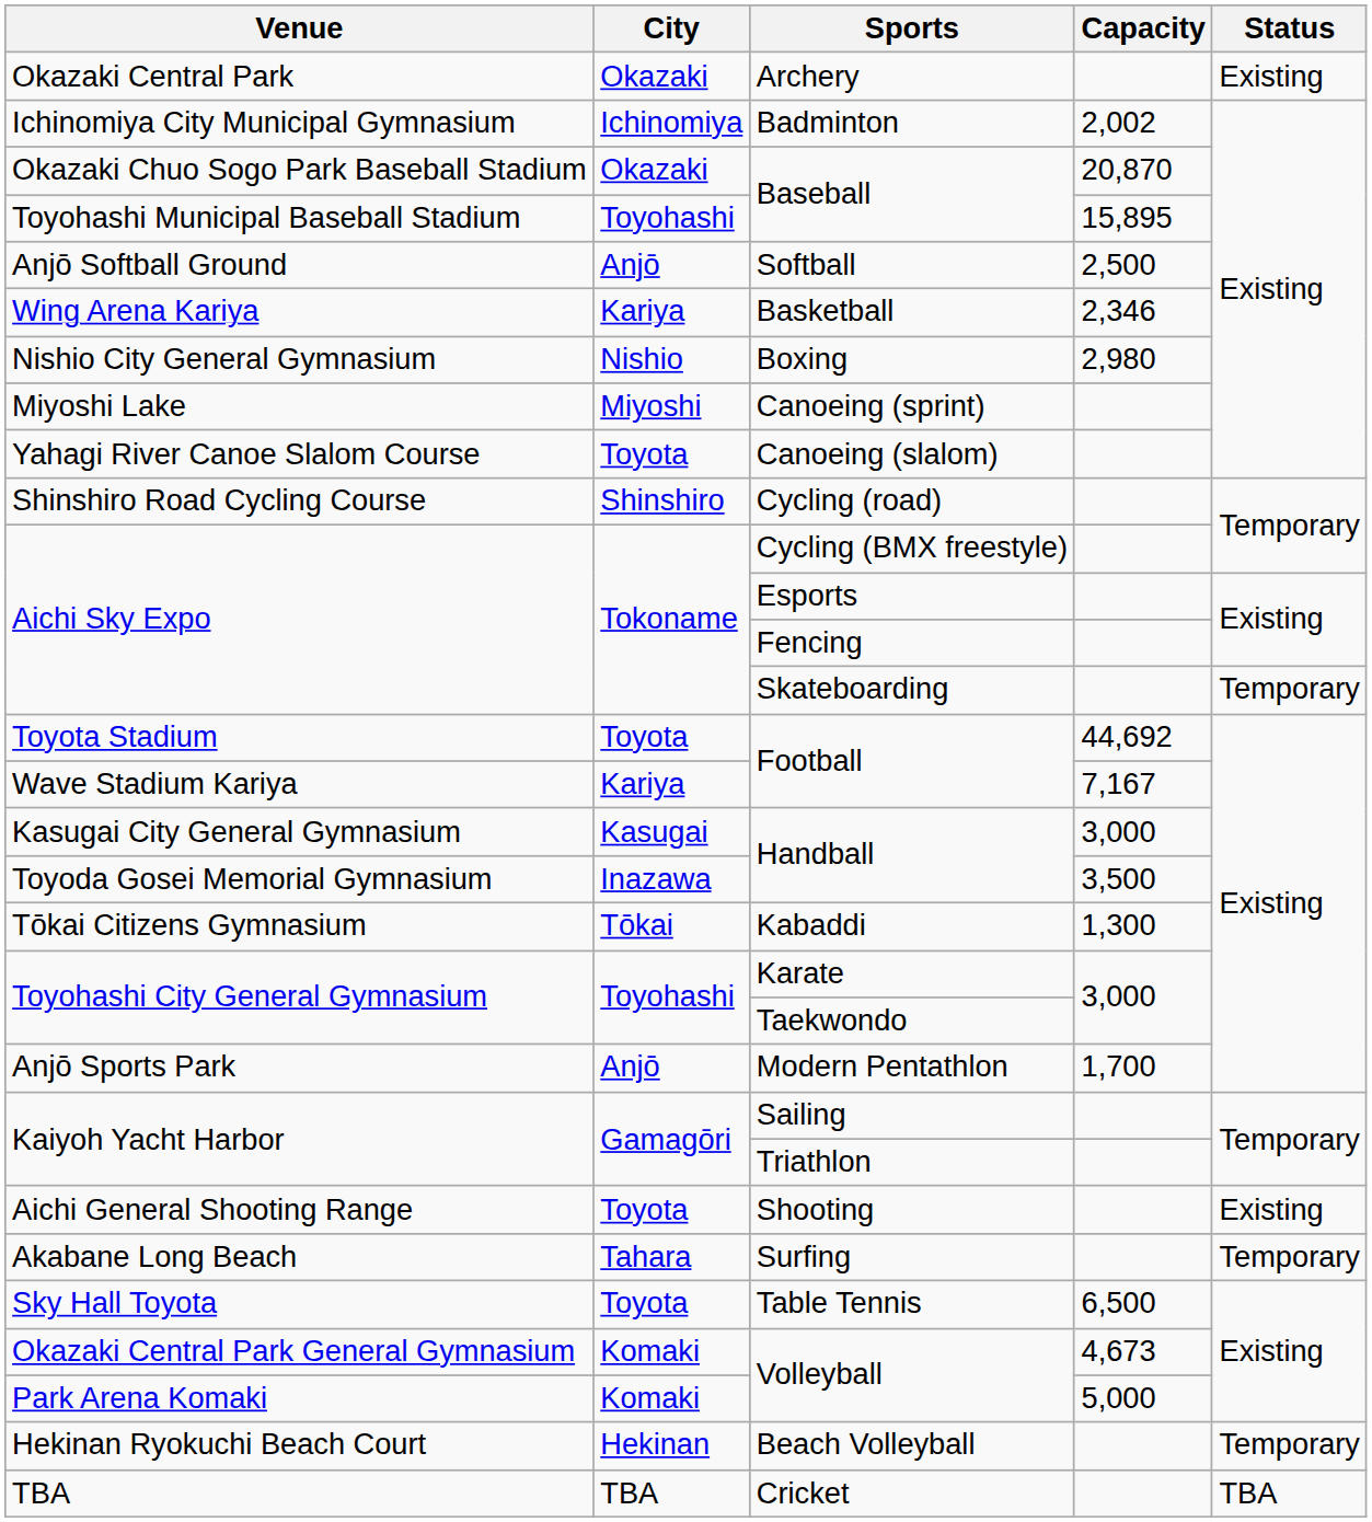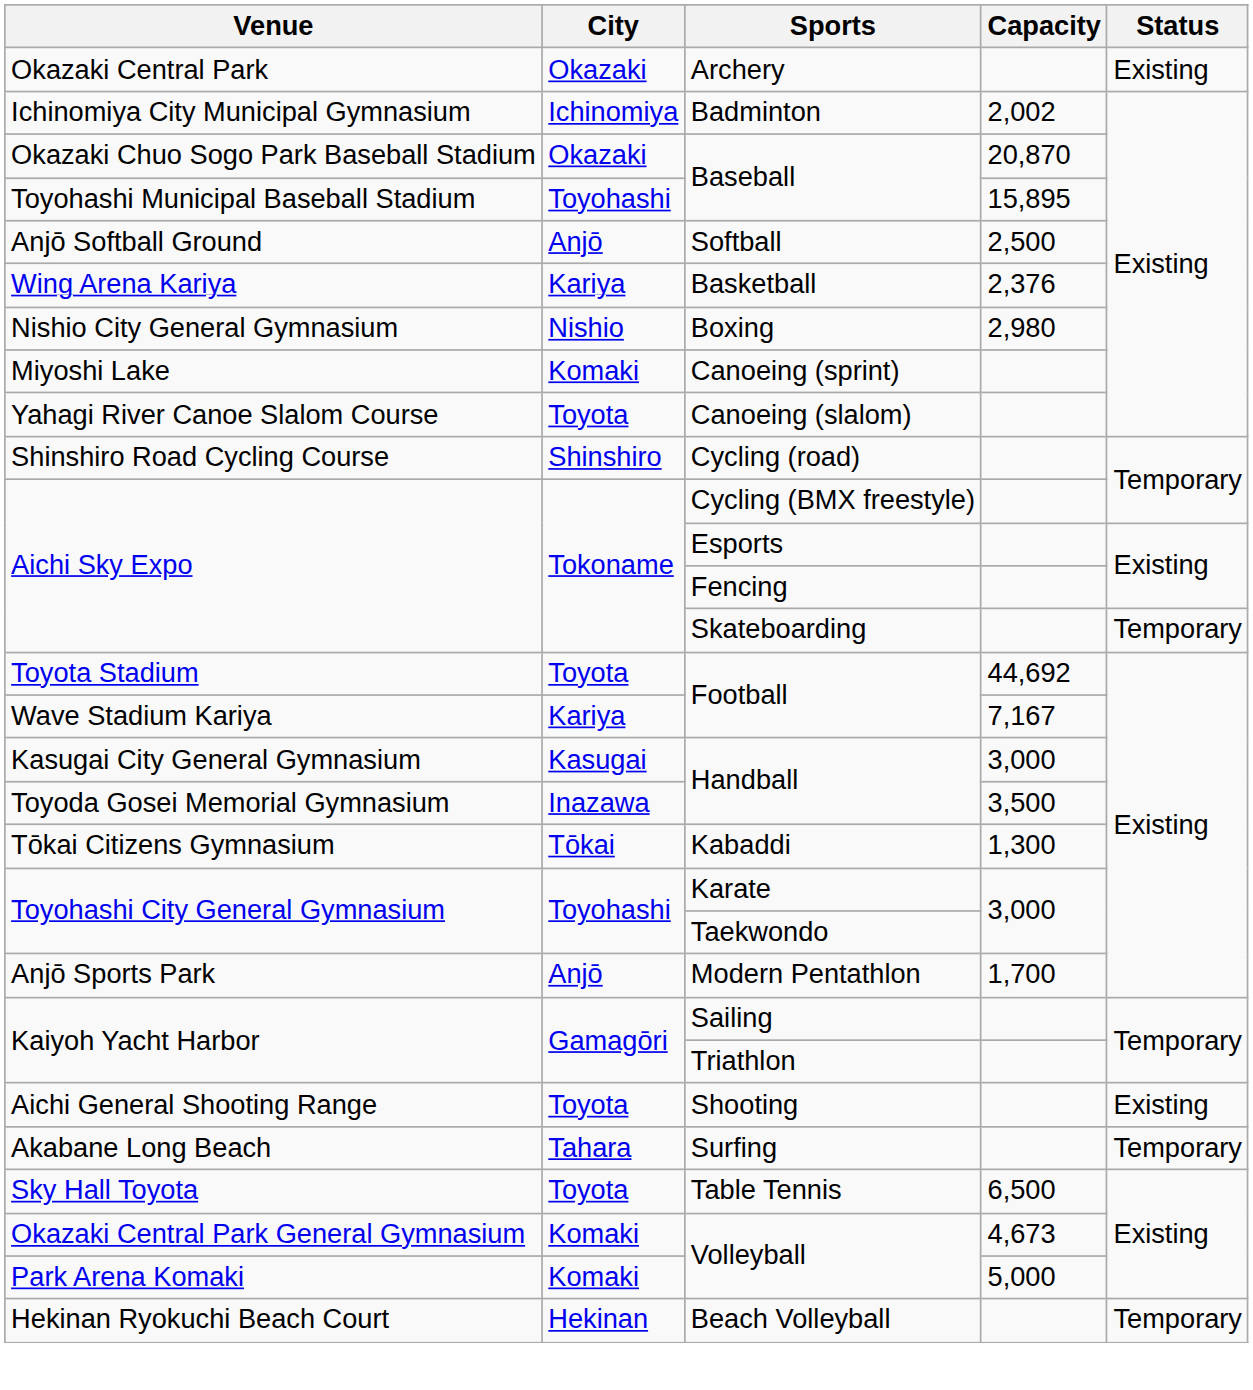Basketball | Capacity: 2,346 -> 2,376
Canoeing (sprint) | City: Miyoshi -> Komaki
- row: TBA | TBA | Cricket | TBA
